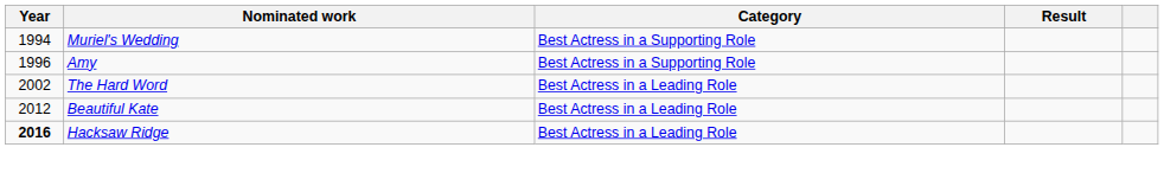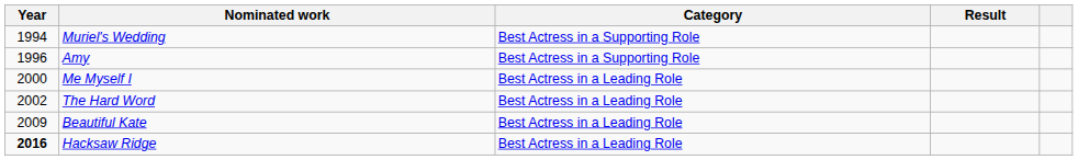+ row: 2000 | Me Myself I | Best Actress in a Leading Role
Beautiful Kate | Year: 2012 -> 2009
